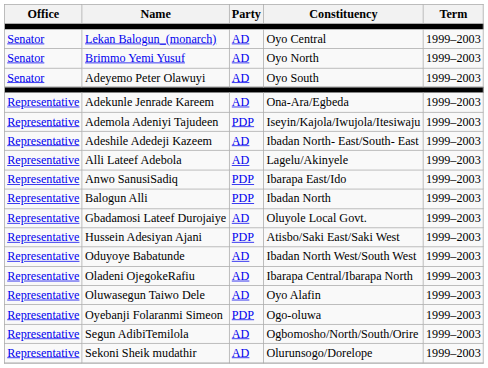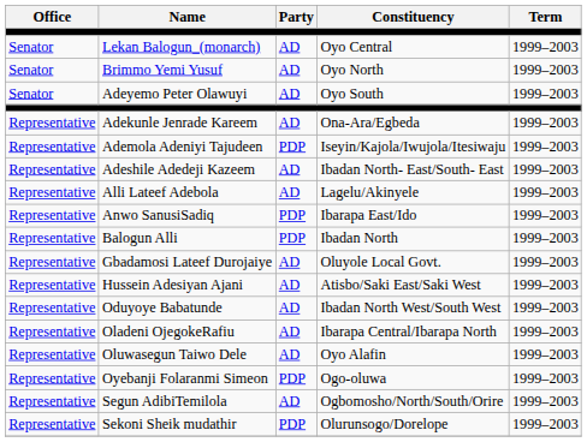Hussein Adesiyan Ajani | Party: PDP -> AD
Sekoni Sheik mudathir | Party: AD -> PDP
